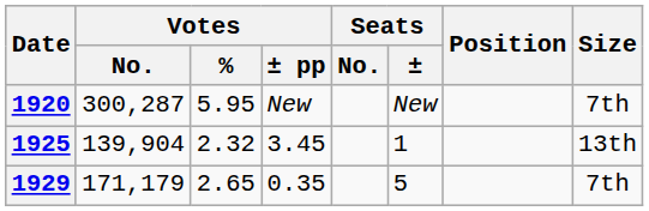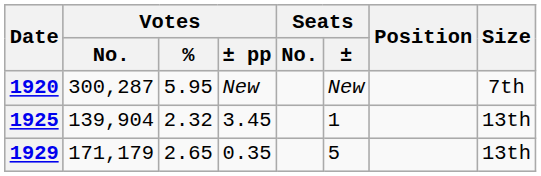1929 | Size: 7th -> 13th
